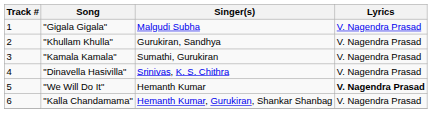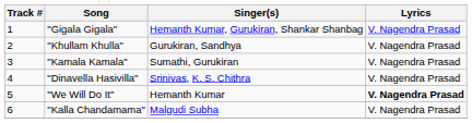"Gigala Gigala" | Singer(s): Malgudi Subha -> Hemanth Kumar, Gurukiran, Shankar Shanbag
"Kalla Chandamama" | Singer(s): Hemanth Kumar, Gurukiran, Shankar Shanbag -> Malgudi Subha
